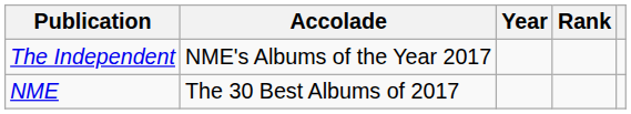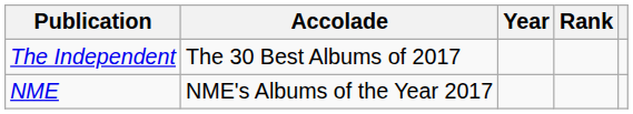The Independent | Accolade: NME's Albums of the Year 2017 -> The 30 Best Albums of 2017
NME | Accolade: The 30 Best Albums of 2017 -> NME's Albums of the Year 2017
